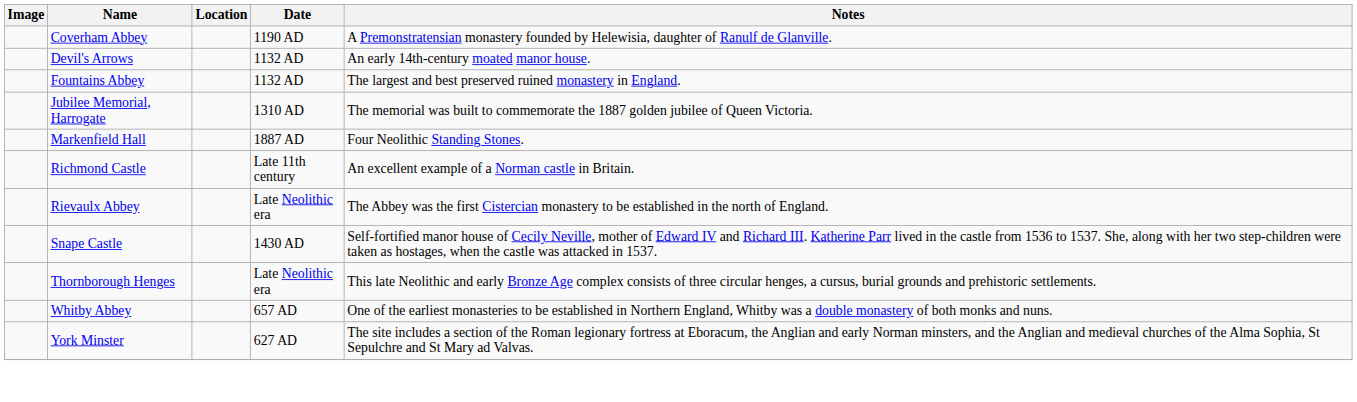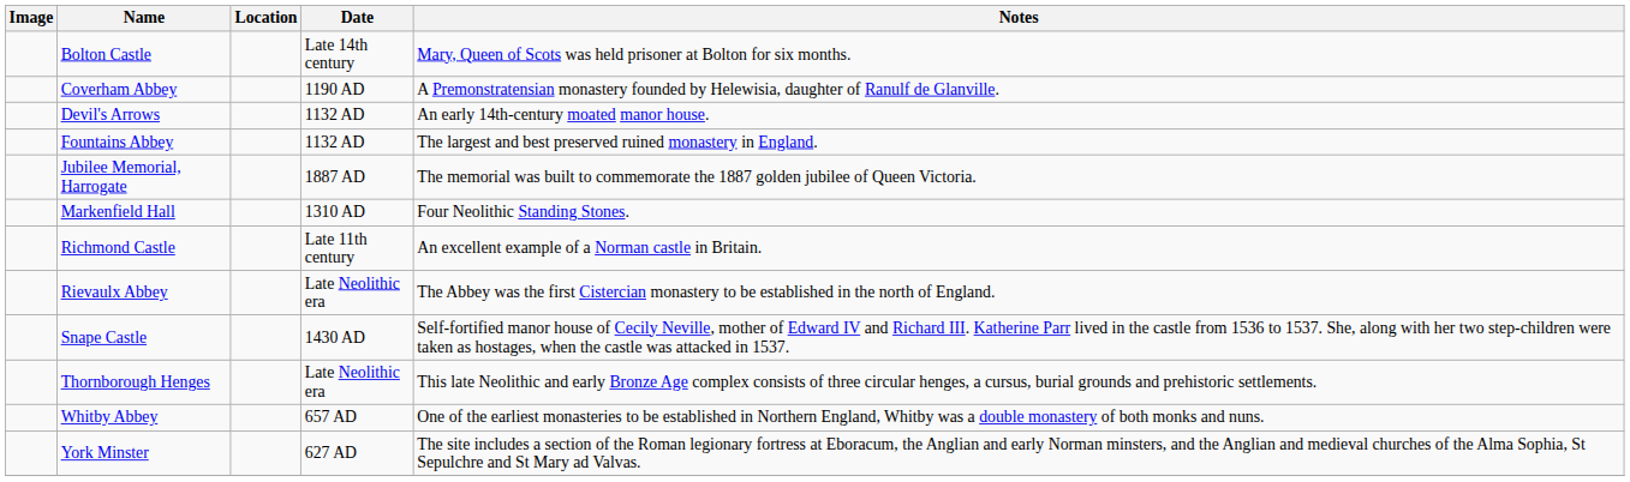+ row: Bolton Castle | Late 14th century | Mary, Queen of Scots was held prisoner at Bolton for six months.
Jubilee Memorial, Harrogate | Date: 1310 AD -> 1887 AD
Markenfield Hall | Date: 1887 AD -> 1310 AD
